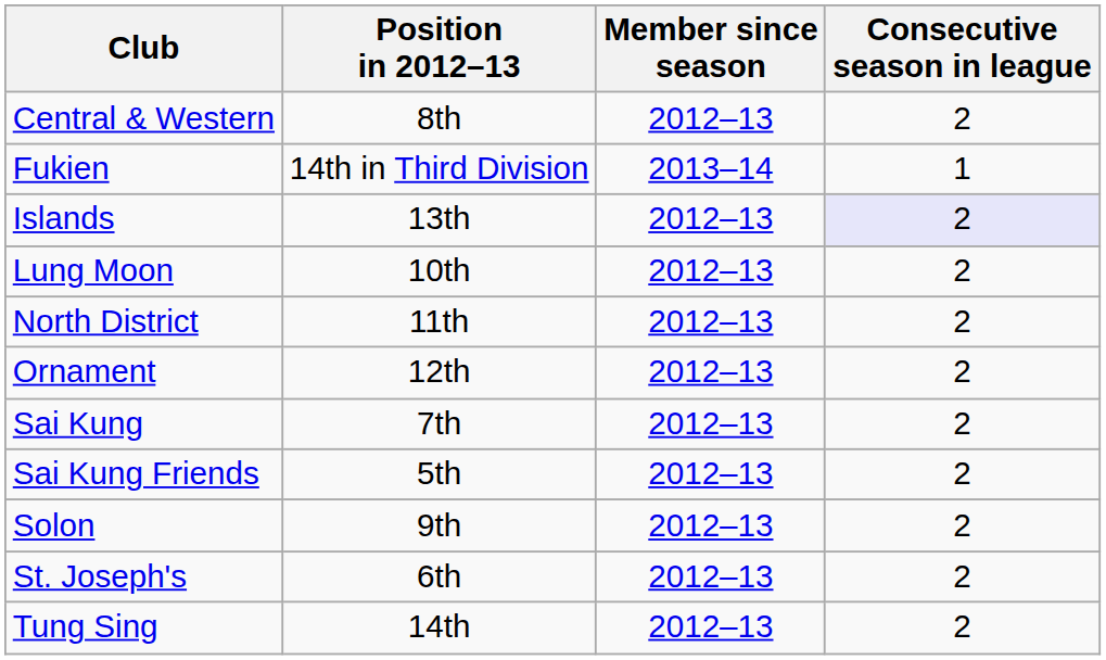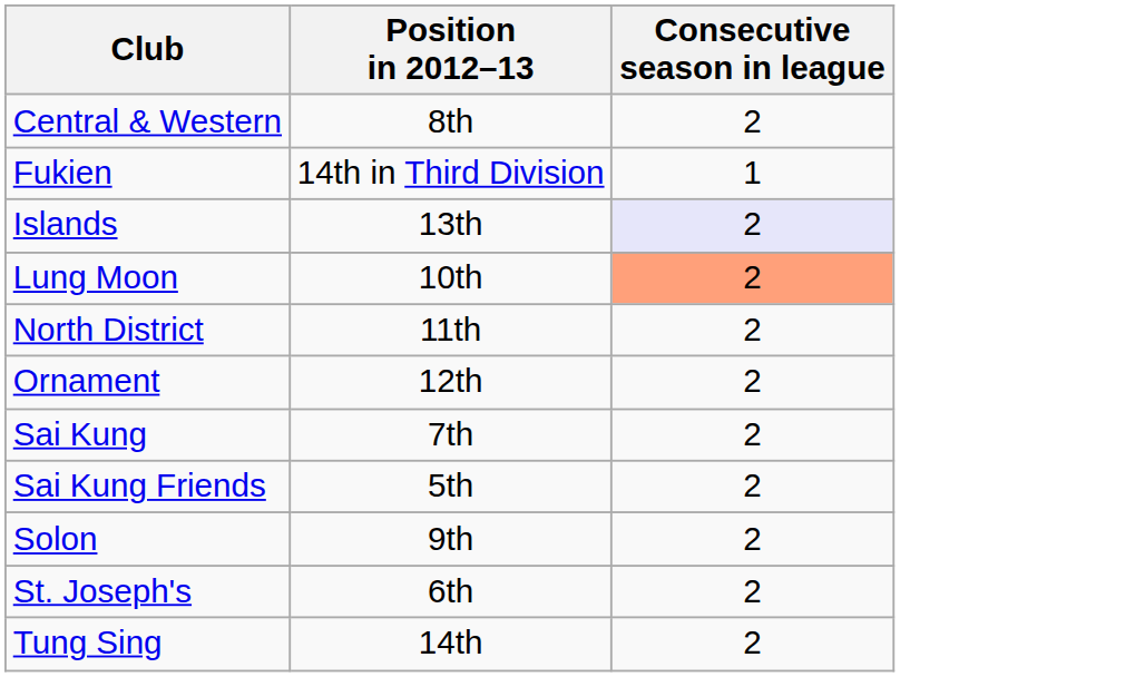- column: Member since season | 2012–13 | 2013–14 | 2012–13 | 2012–13 | 2012–13 | 2012–13 | 2012–13 | 2012–13 | 2012–13 | 2012–13 | 2012–13
Lung Moon | Consecutive season in league: no background -> lightsalmon background
